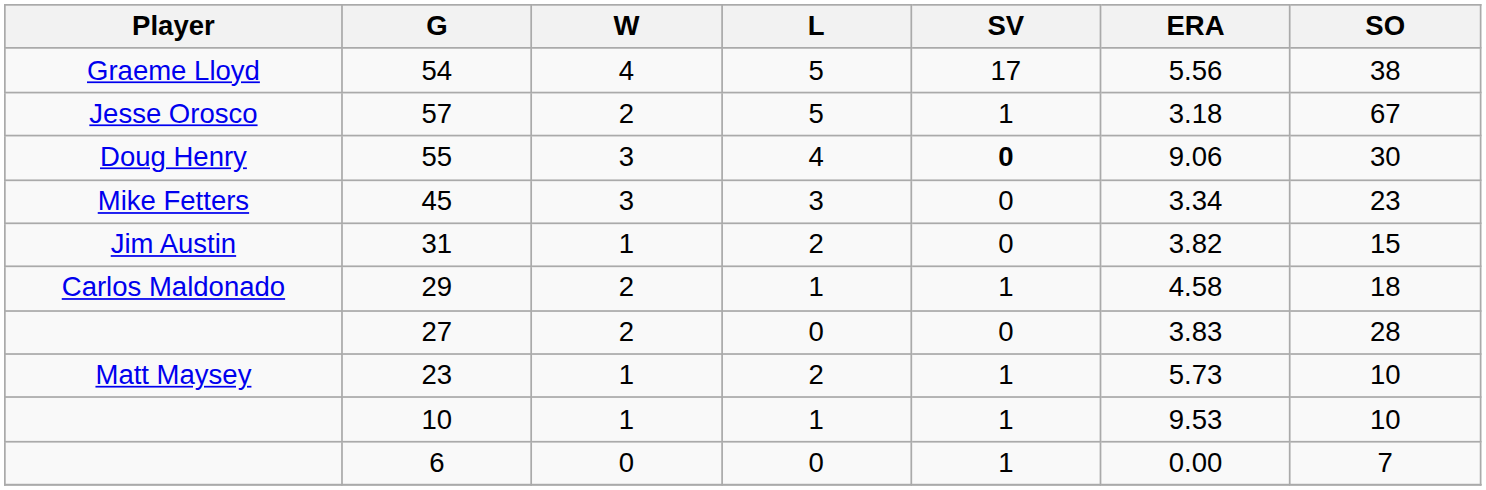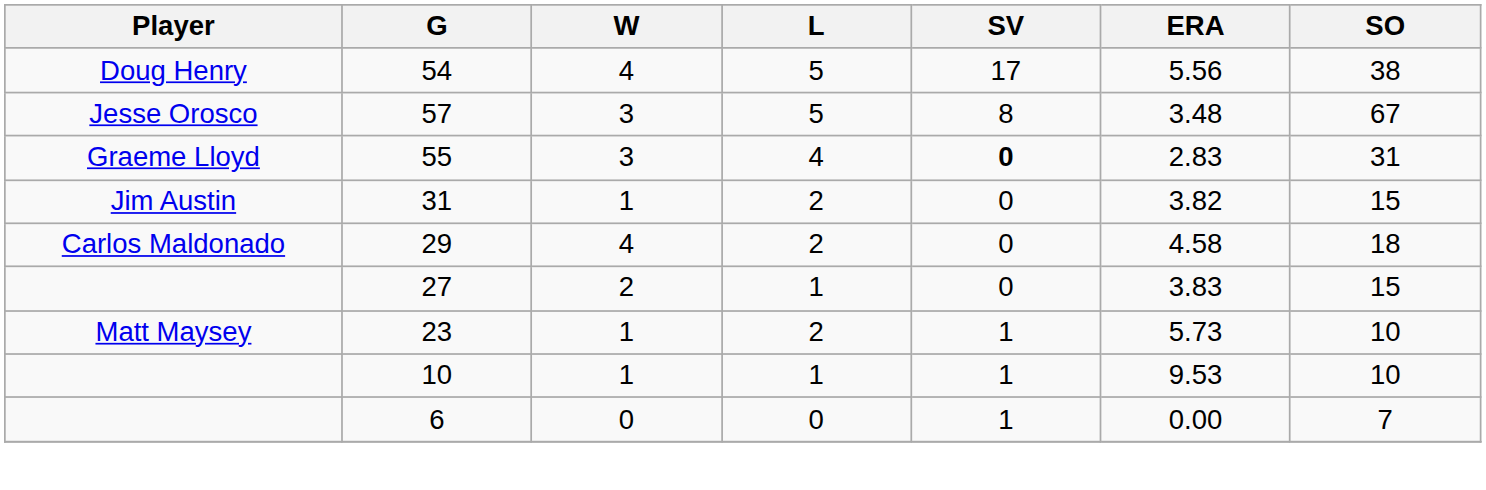54 | Player: Graeme Lloyd -> Doug Henry
57 | W: 2 -> 3
57 | SV: 1 -> 8
57 | ERA: 3.18 -> 3.48
55 | Player: Doug Henry -> Graeme Lloyd
55 | ERA: 9.06 -> 2.83
55 | SO: 30 -> 31
- row: Mike Fetters | 45 | 3 | 3 | 0 | 3.34 | 23
29 | W: 2 -> 4
29 | L: 1 -> 2
29 | SV: 1 -> 0
27 | L: 0 -> 1
27 | SO: 28 -> 15
